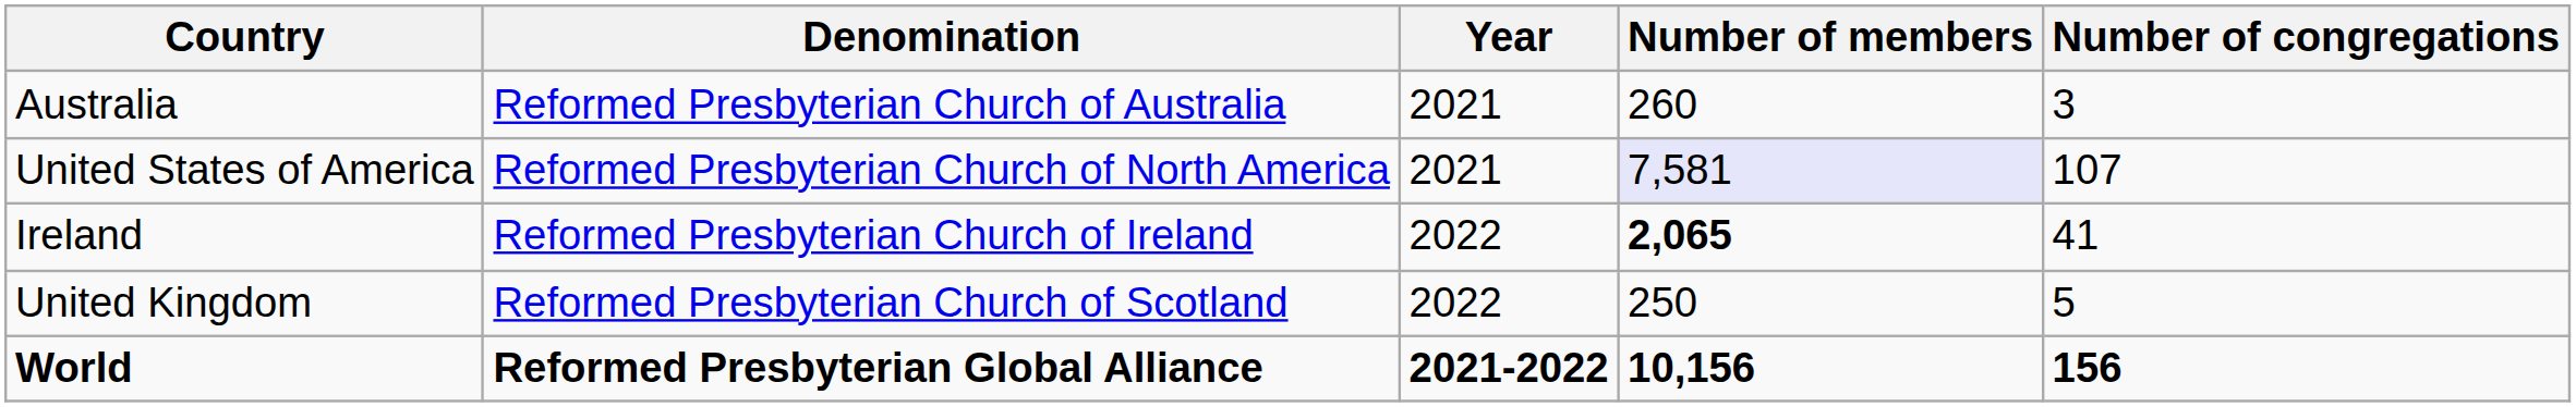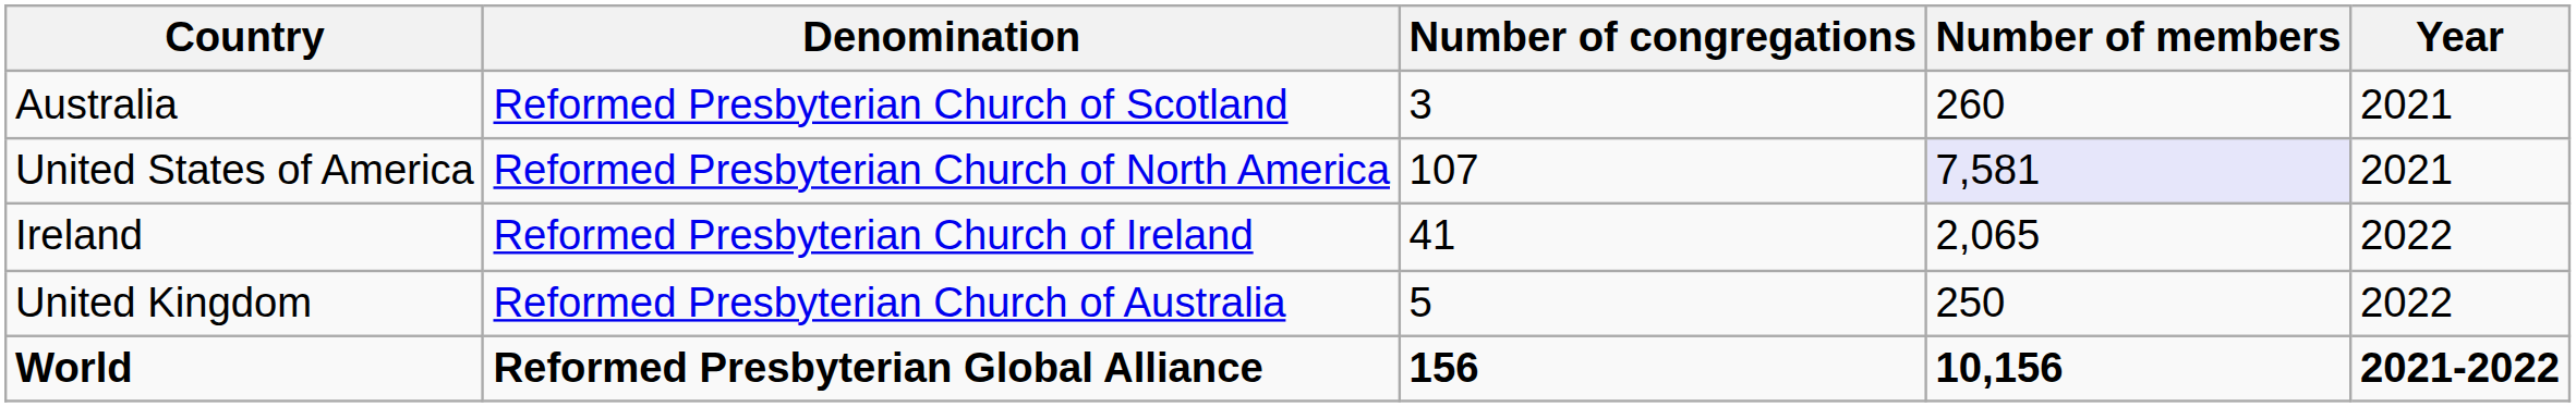columns swapped: Number of congregations <-> Year
Australia | Denomination: Reformed Presbyterian Church of Australia -> Reformed Presbyterian Church of Scotland
Ireland | Number of members: bold -> normal
United Kingdom | Denomination: Reformed Presbyterian Church of Scotland -> Reformed Presbyterian Church of Australia
